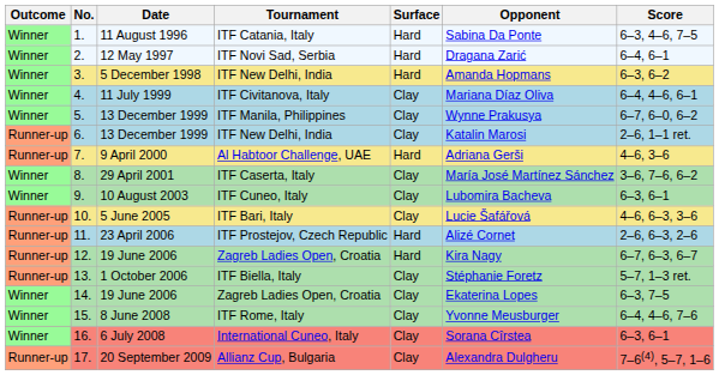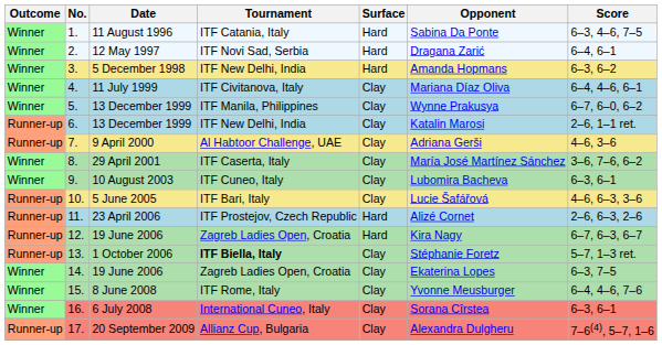7. | Surface: Hard -> Clay
13. | Tournament: normal -> bold
